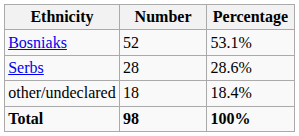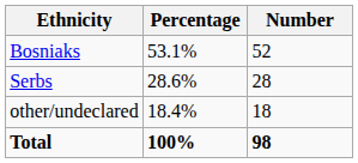columns swapped: Number <-> Percentage
